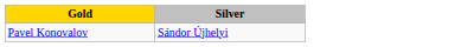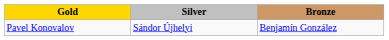+ column: Bronze | Benjamín González
